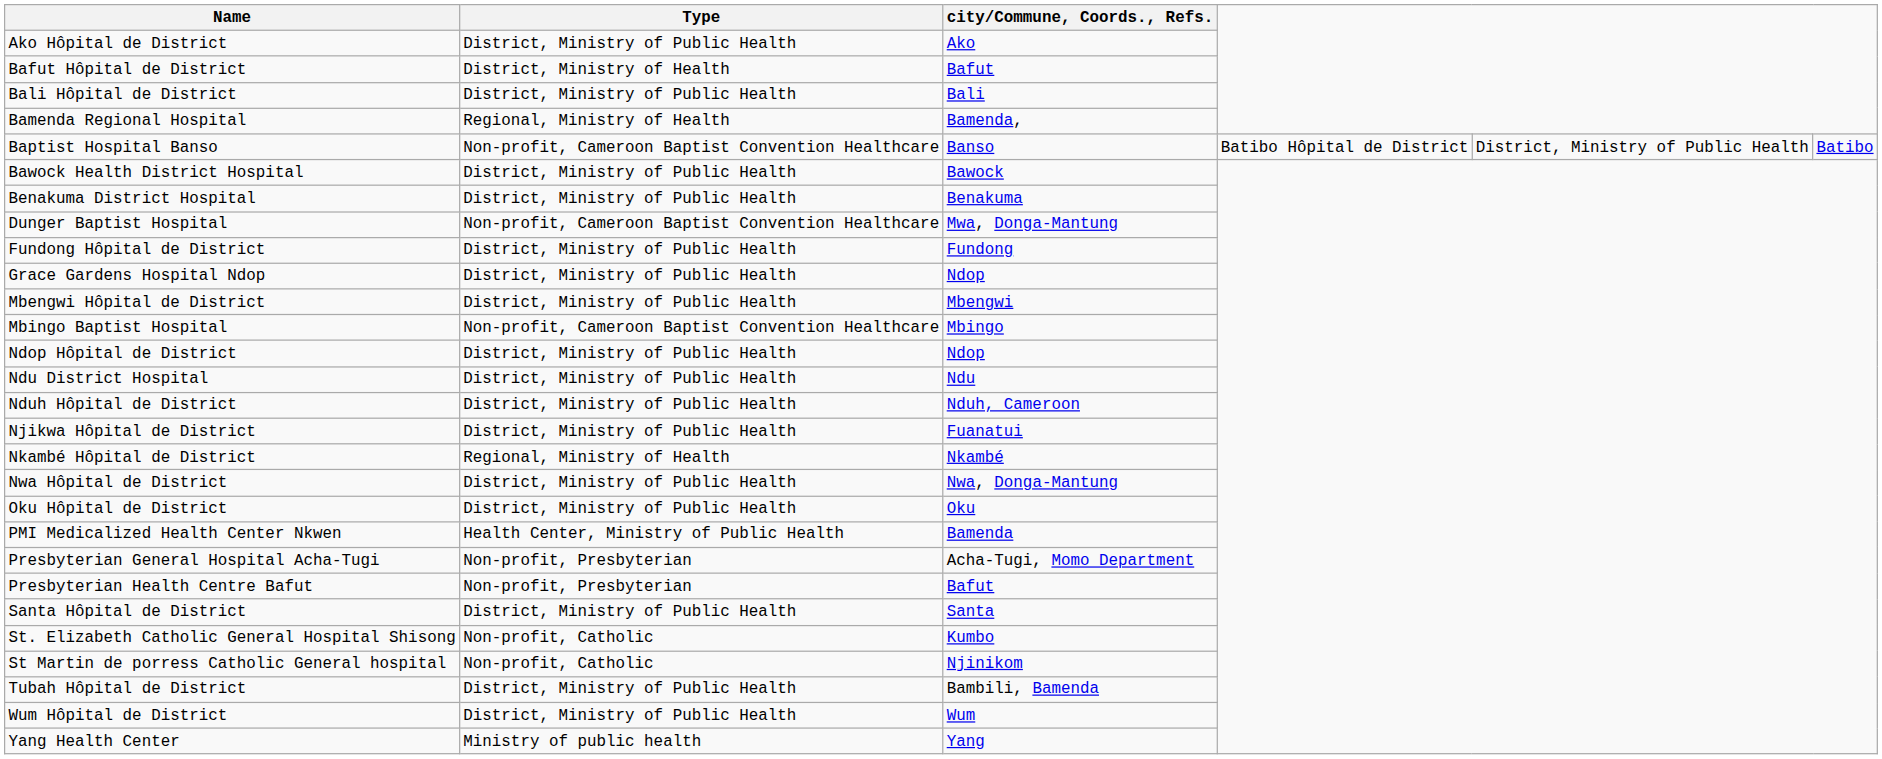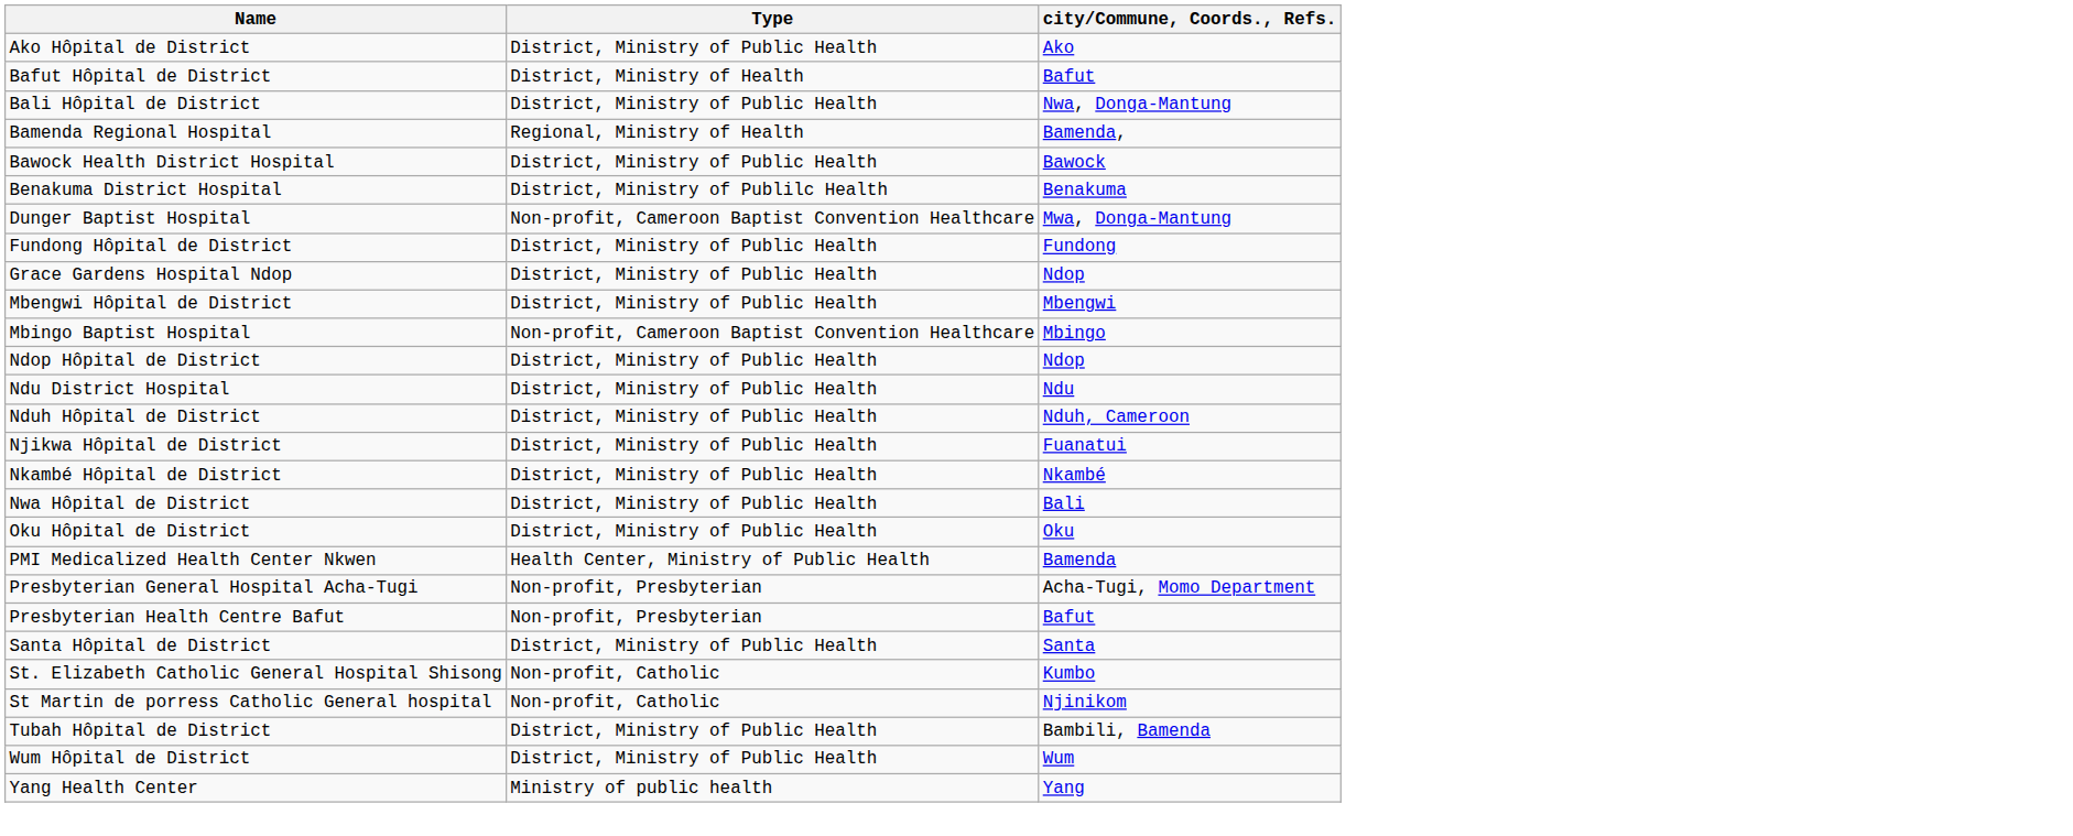Bali Hôpital de District | city/Commune, Coords., Refs.: Bali -> Nwa, Donga-Mantung
- row: Baptist Hospital Banso | Non-profit, Cameroon Baptist Convention Healthcare | Banso | Batibo Hôpital de District | District, Ministry of Public Health | Batibo
Benakuma District Hospital | Type: District, Ministry of Public Health -> District, Ministry of Publilc Health
Nkambé Hôpital de District | Type: Regional, Ministry of Health -> District, Ministry of Public Health
Nwa Hôpital de District | city/Commune, Coords., Refs.: Nwa, Donga-Mantung -> Bali
